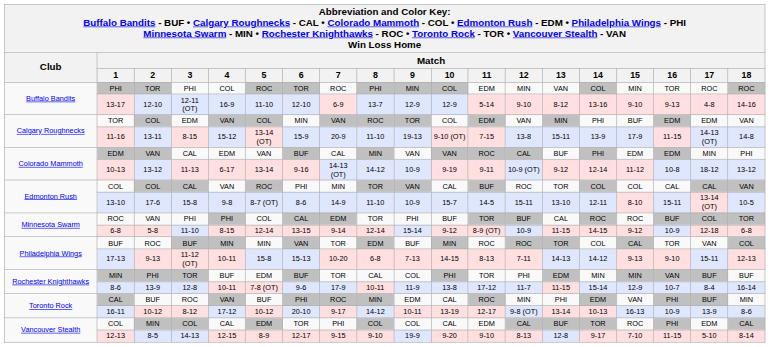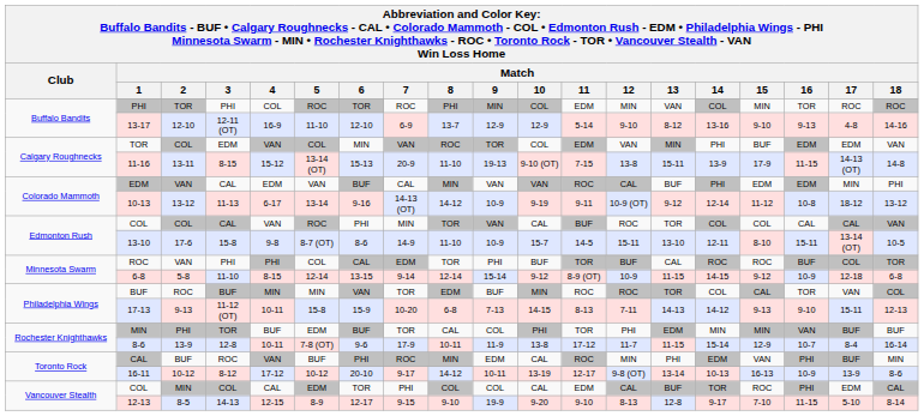11-16 | Match / 6: 15-9 -> 15-13
17-13 | Match / 6: 15-13 -> 15-9
